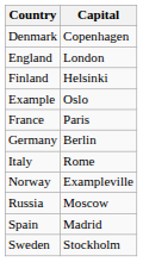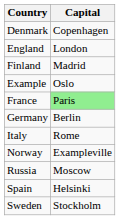Finland | Capital: Helsinki -> Madrid
France | Capital: no background -> lightgreen background
Spain | Capital: Madrid -> Helsinki
